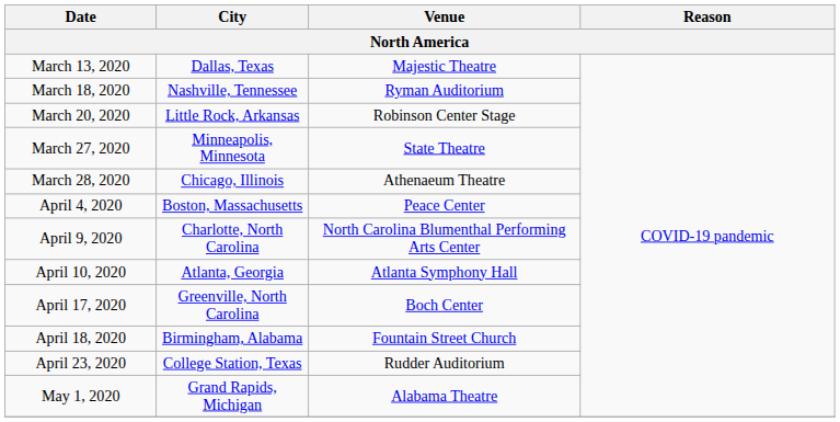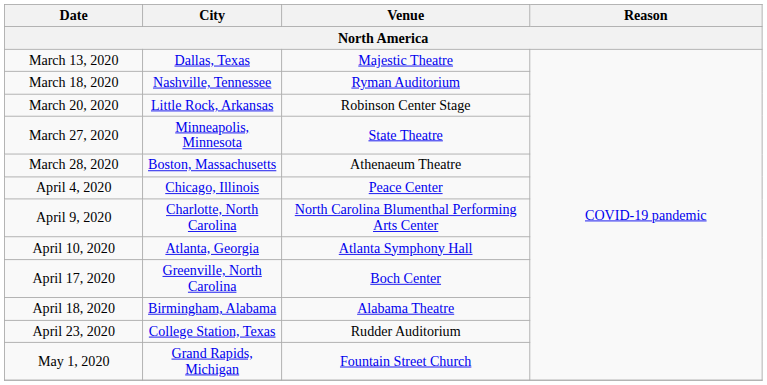March 28, 2020 | City: Chicago, Illinois -> Boston, Massachusetts
April 4, 2020 | City: Boston, Massachusetts -> Chicago, Illinois
April 18, 2020 | Venue: Fountain Street Church -> Alabama Theatre
May 1, 2020 | Venue: Alabama Theatre -> Fountain Street Church
